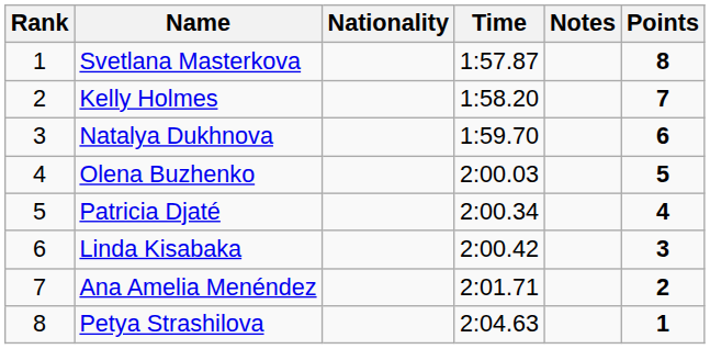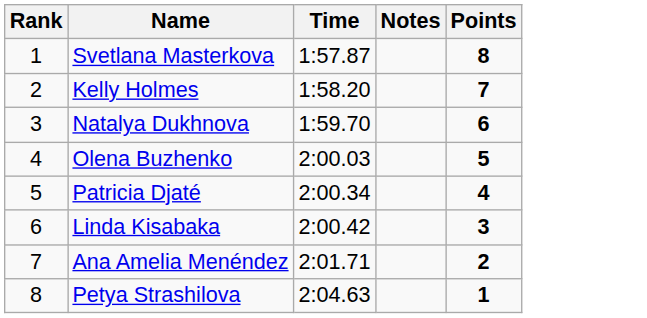- column: Nationality
